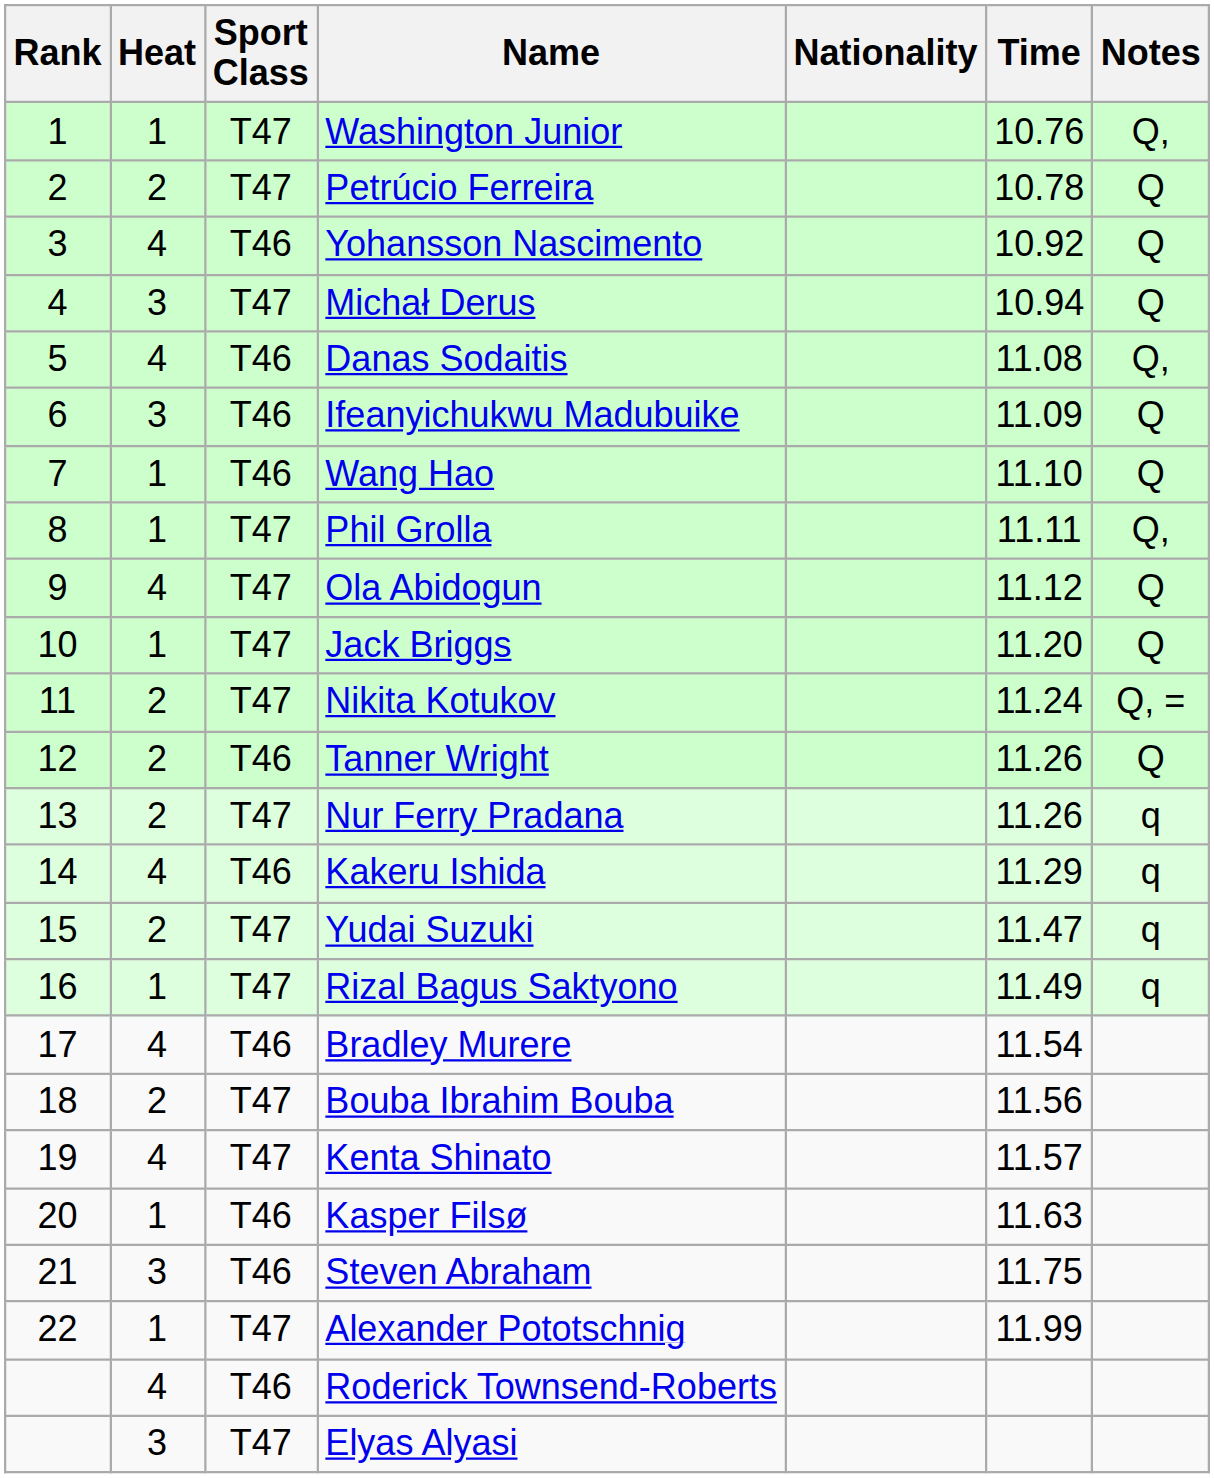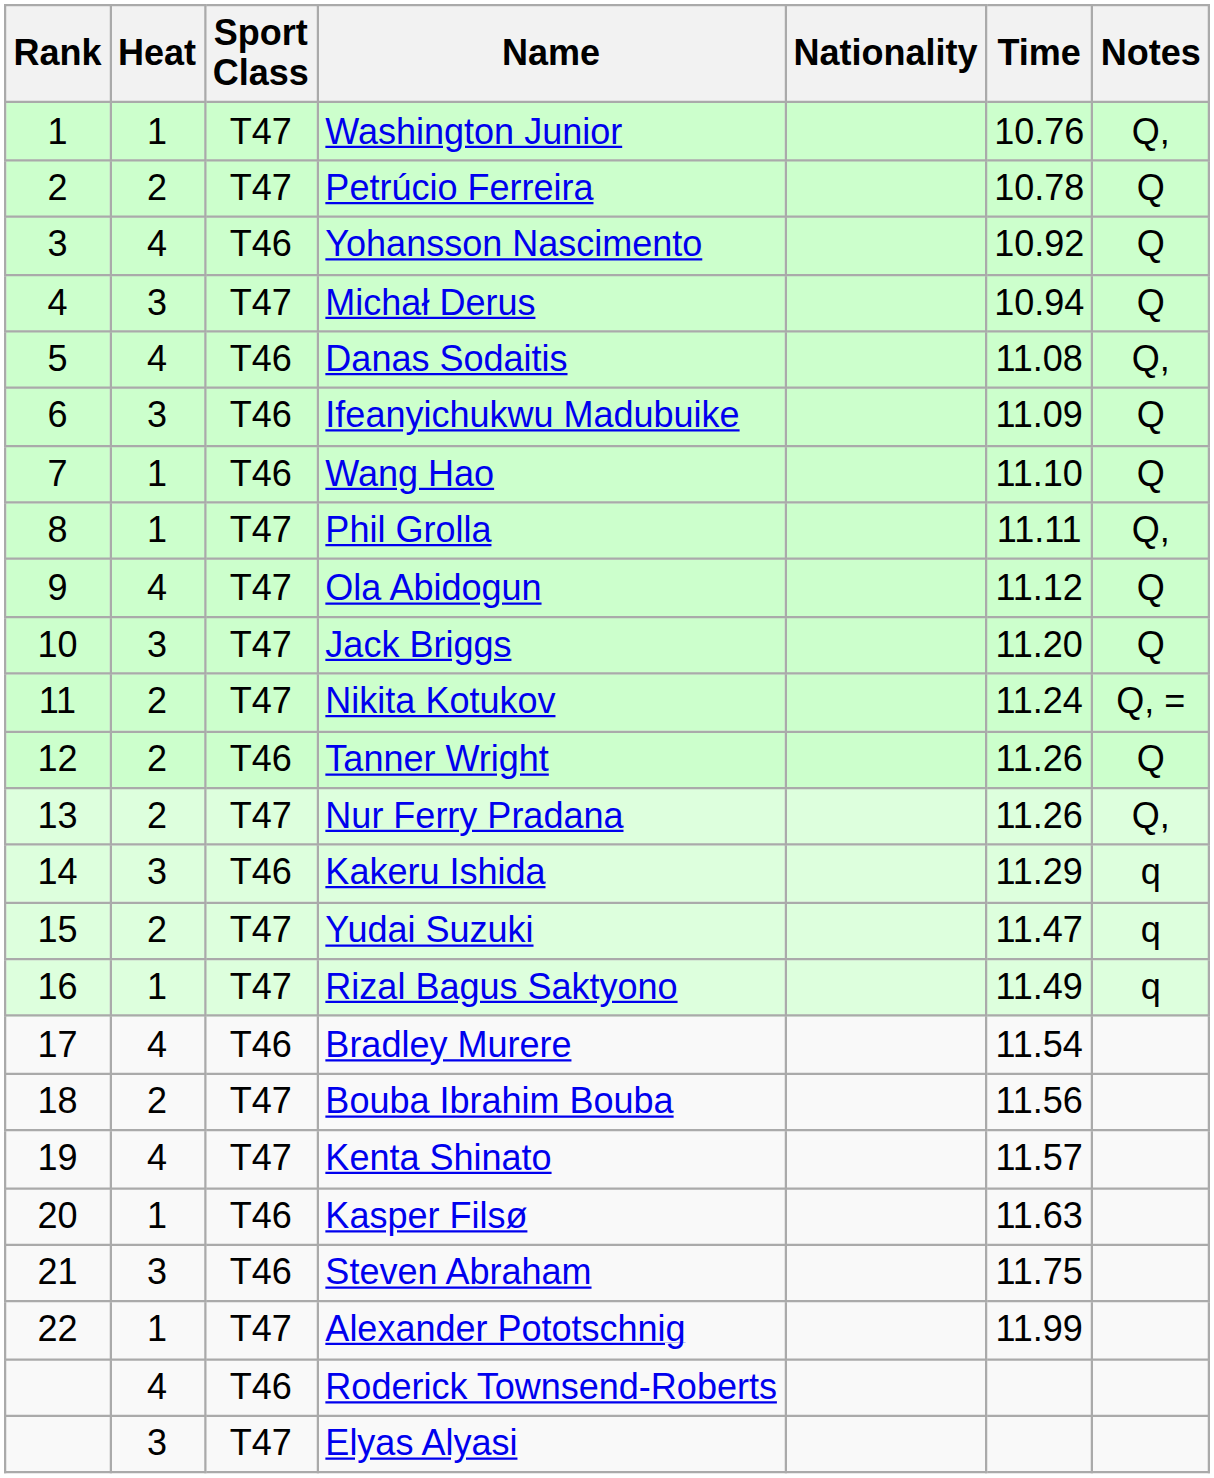Jack Briggs | Heat: 1 -> 3
Nur Ferry Pradana | Notes: q -> Q,
Kakeru Ishida | Heat: 4 -> 3
